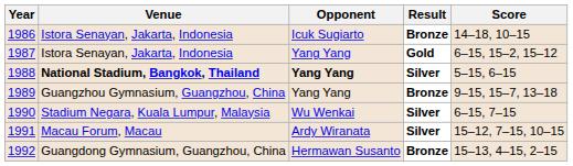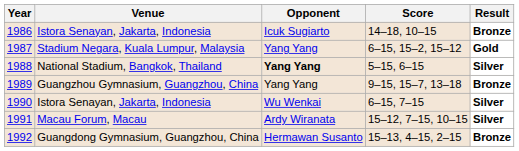columns swapped: Score <-> Result
1987 | Venue: Istora Senayan, Jakarta, Indonesia -> Stadium Negara, Kuala Lumpur, Malaysia
1988 | Venue: bold -> normal
1990 | Venue: Stadium Negara, Kuala Lumpur, Malaysia -> Istora Senayan, Jakarta, Indonesia
